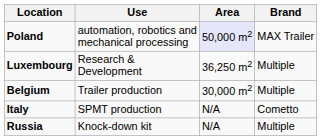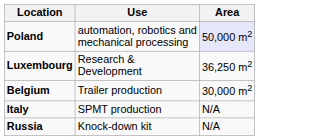- column: Brand | MAX Trailer | Multiple | Multiple | Cometto | Multiple
